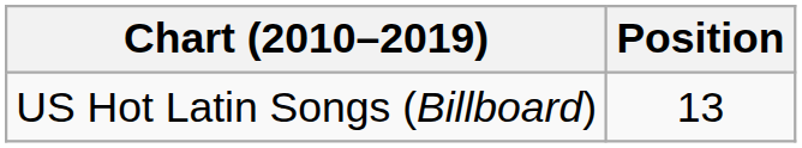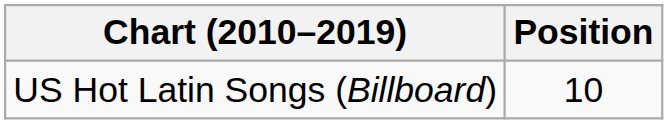US Hot Latin Songs (Billboard) | Position: 13 -> 10
